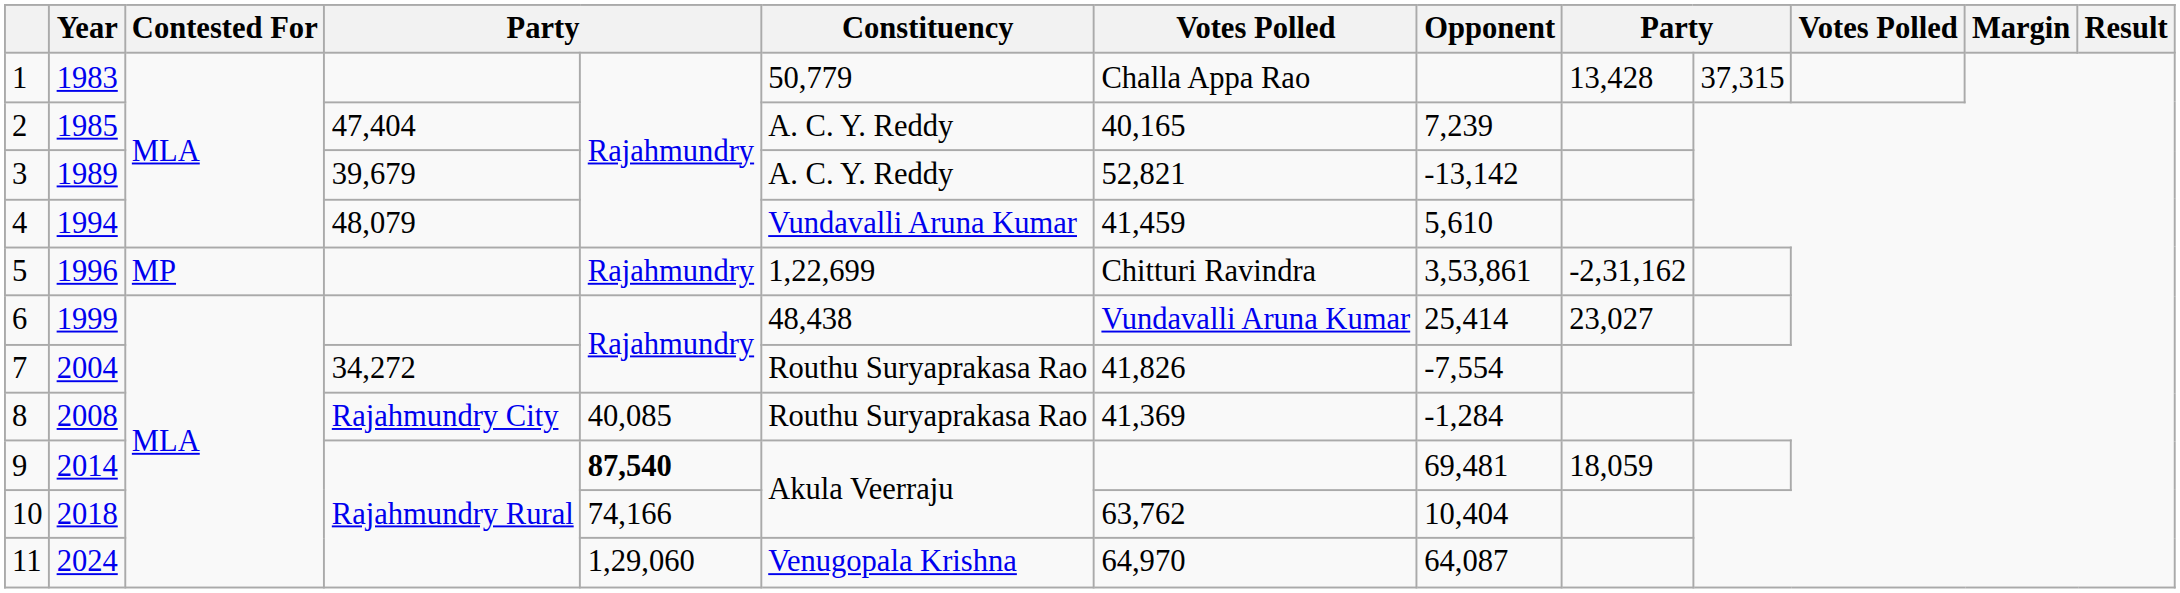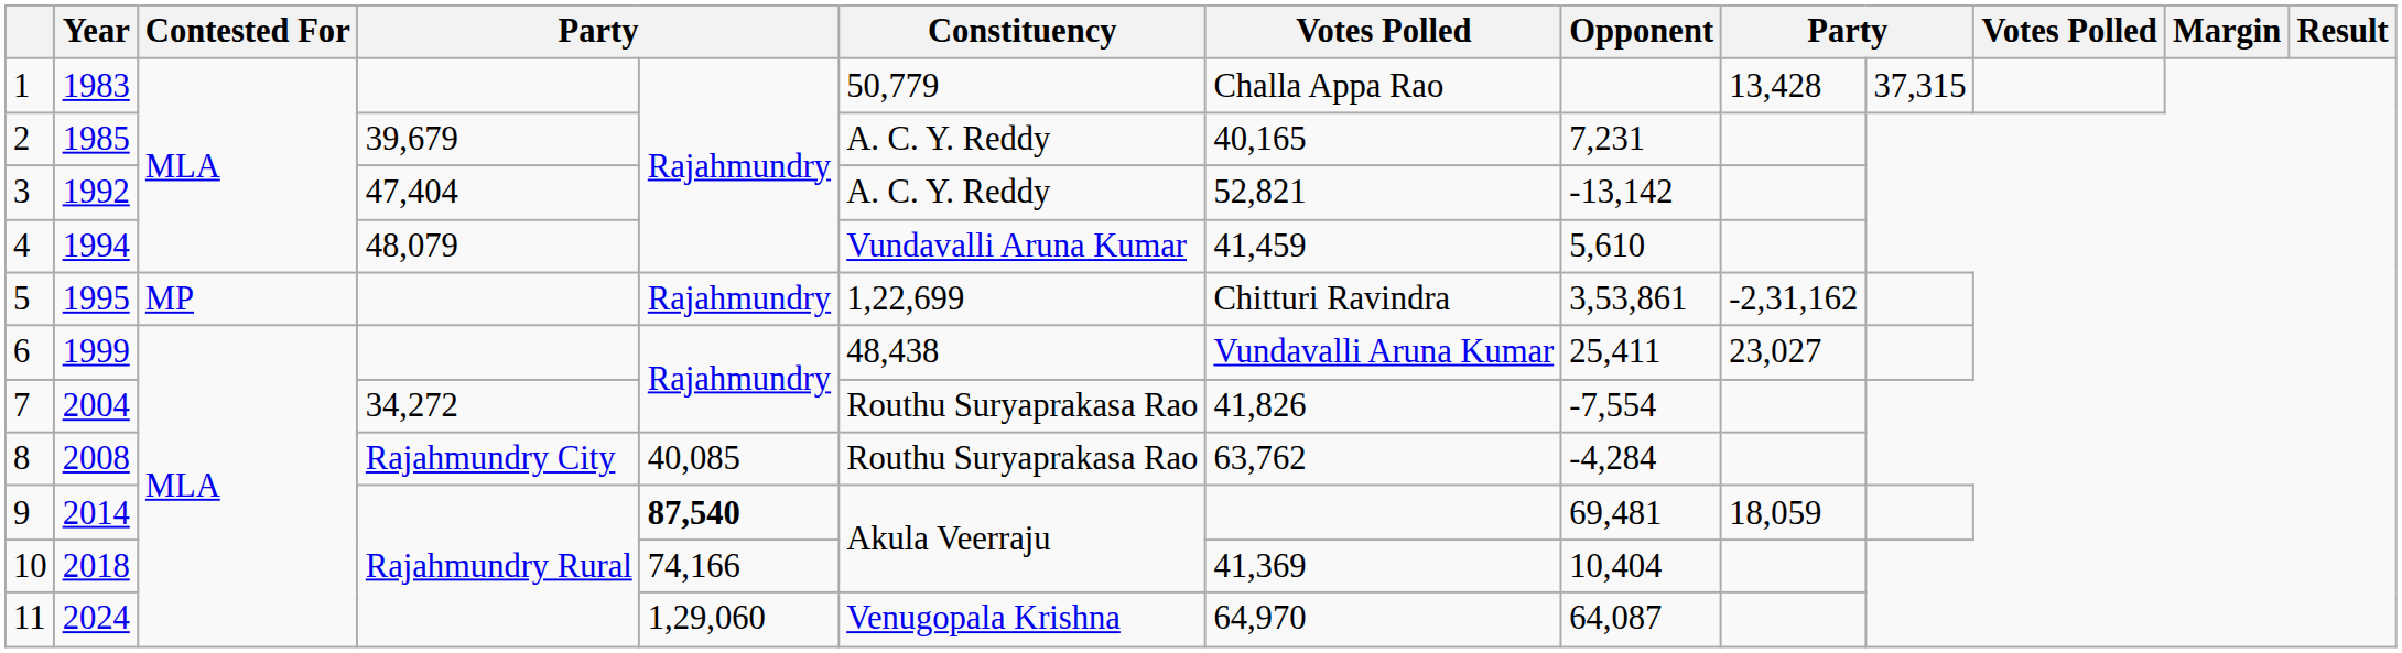2 | column 4: 47,404 -> 39,679
2 | Opponent: 7,239 -> 7,231
3 | Year: 1989 -> 1992
3 | column 4: 39,679 -> 47,404
5 | Year: 1996 -> 1995
6 | Opponent: 25,414 -> 25,411
8 | column 7: 41,369 -> 63,762
8 | Opponent: -1,284 -> -4,284
10 | column 7: 63,762 -> 41,369
